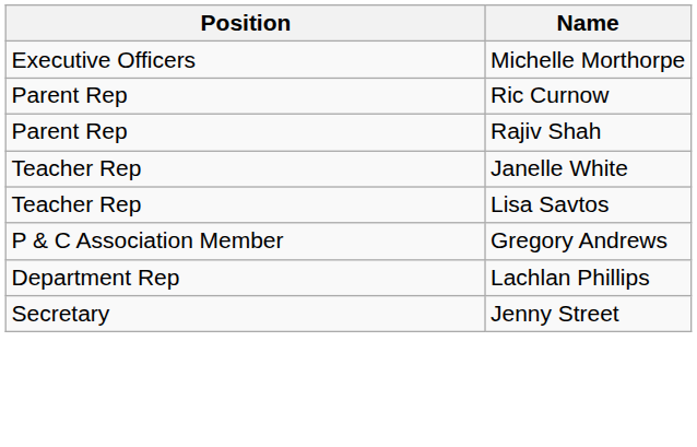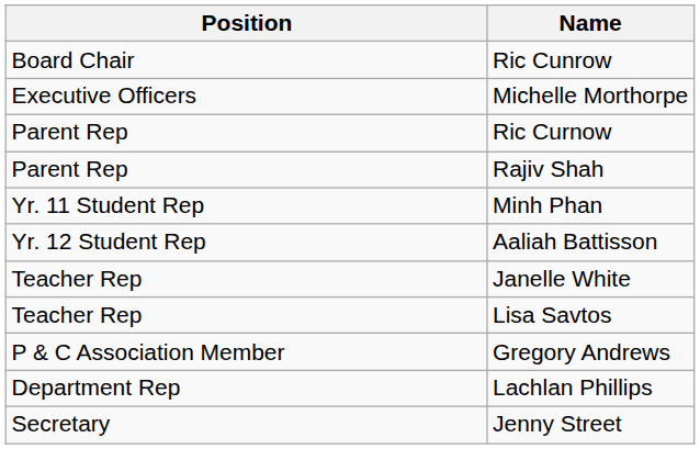+ row: Board Chair | Ric Cunrow
+ row: Yr. 11 Student Rep | Minh Phan
+ row: Yr. 12 Student Rep | Aaliah Battisson
